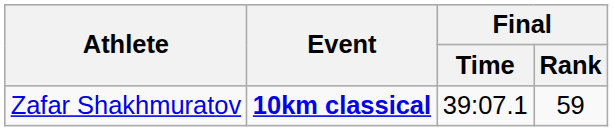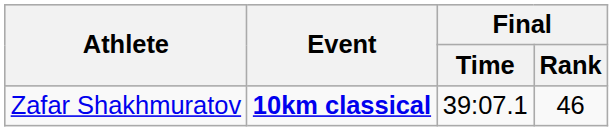Zafar Shakhmuratov | Final / Rank: 59 -> 46
